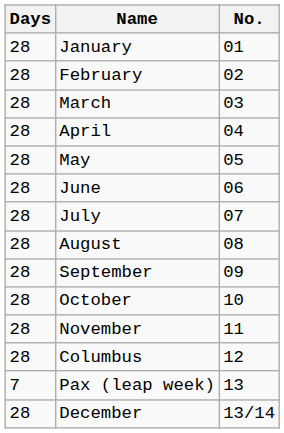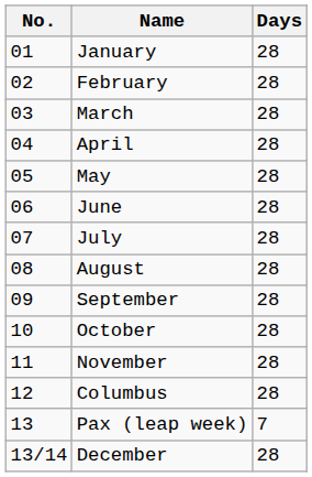columns swapped: No. <-> Days
